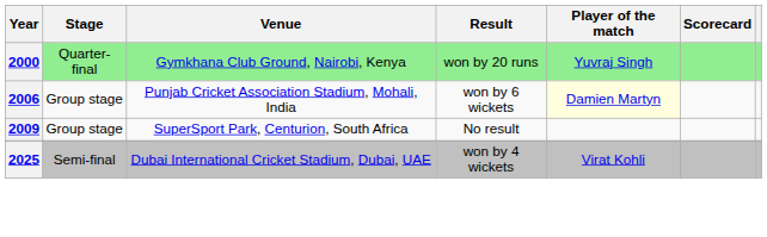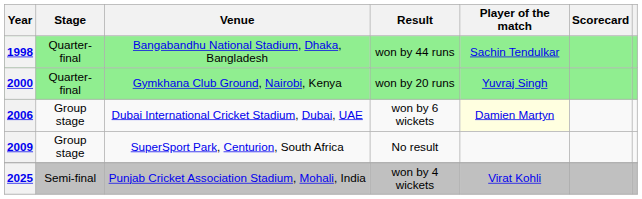+ row: 1998 | Quarter-final | Bangabandhu National Stadium, Dhaka, Bangladesh | won by 44 runs | Sachin Tendulkar
2006 | Venue: Punjab Cricket Association Stadium, Mohali, India -> Dubai International Cricket Stadium, Dubai, UAE
2025 | Venue: Dubai International Cricket Stadium, Dubai, UAE -> Punjab Cricket Association Stadium, Mohali, India
